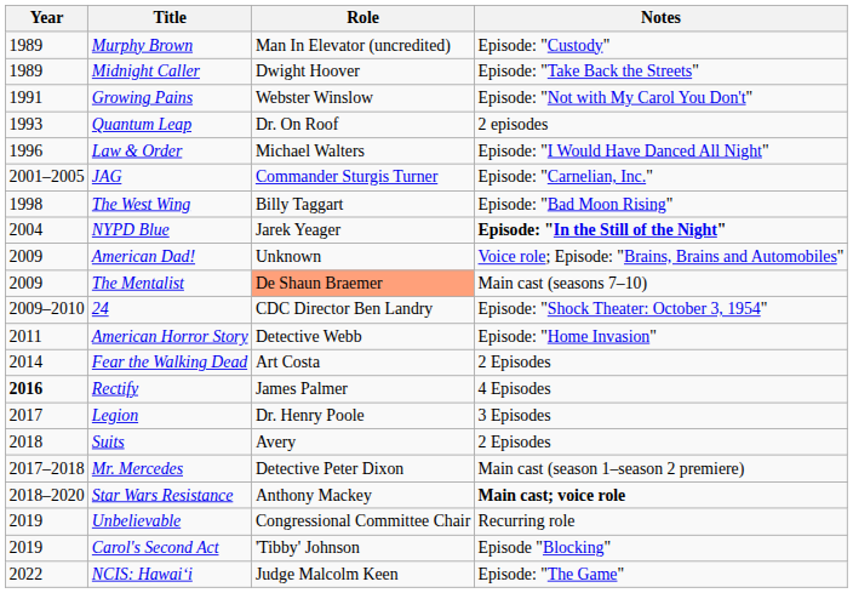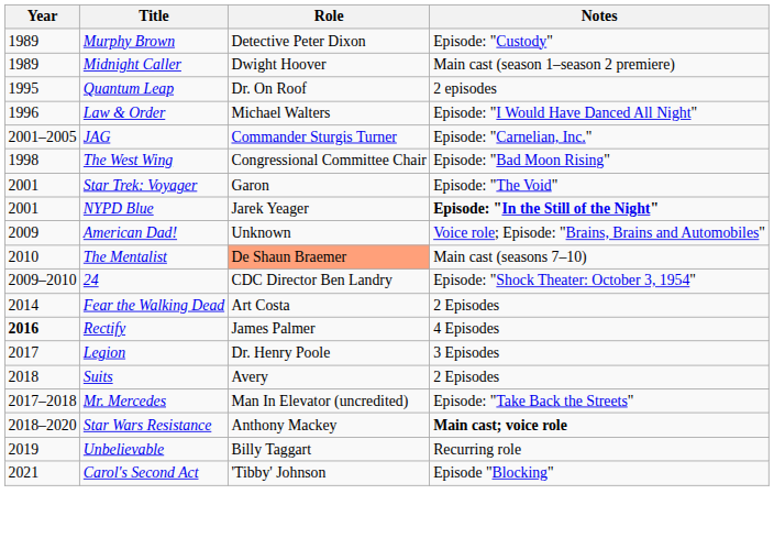Murphy Brown | Role: Man In Elevator (uncredited) -> Detective Peter Dixon
Midnight Caller | Notes: Episode: "Take Back the Streets" -> Main cast (season 1–season 2 premiere)
- row: 1991 | Growing Pains | Webster Winslow | Episode: "Not with My Carol You Don't"
Quantum Leap | Year: 1993 -> 1995
The West Wing | Role: Billy Taggart -> Congressional Committee Chair
+ row: 2001 | Star Trek: Voyager | Garon | Episode: "The Void"
NYPD Blue | Year: 2004 -> 2001
The Mentalist | Year: 2009 -> 2010
- row: 2011 | American Horror Story | Detective Webb | Episode: "Home Invasion"
Mr. Mercedes | Role: Detective Peter Dixon -> Man In Elevator (uncredited)
Mr. Mercedes | Notes: Main cast (season 1–season 2 premiere) -> Episode: "Take Back the Streets"
Unbelievable | Role: Congressional Committee Chair -> Billy Taggart
Carol's Second Act | Year: 2019 -> 2021
- row: 2022 | NCIS: Hawaiʻi | Judge Malcolm Keen | Episode: "The Game"
